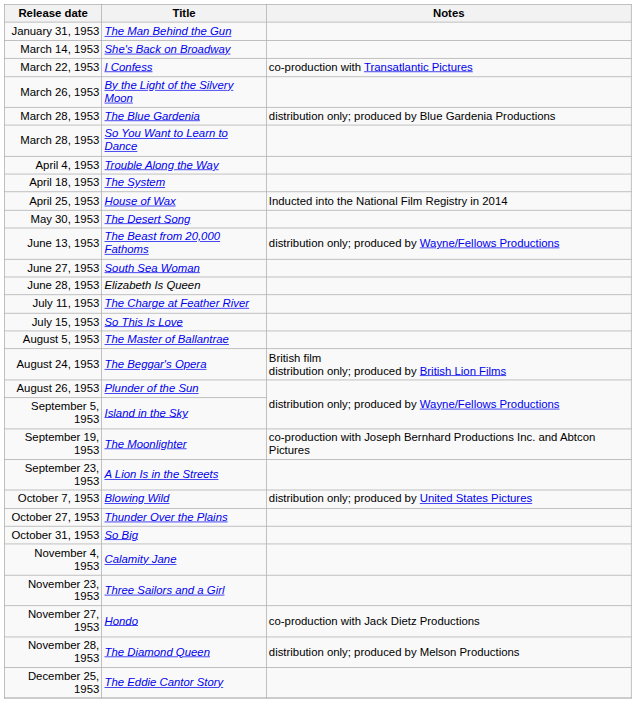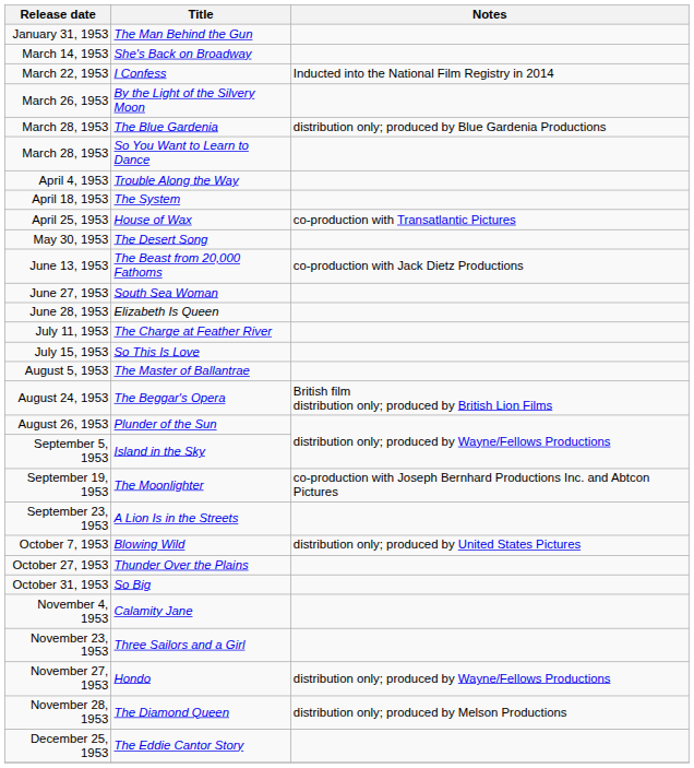I Confess | Notes: co-production with Transatlantic Pictures -> Inducted into the National Film Registry in 2014
House of Wax | Notes: Inducted into the National Film Registry in 2014 -> co-production with Transatlantic Pictures
The Beast from 20,000 Fathoms | Notes: distribution only; produced by Wayne/Fellows Productions -> co-production with Jack Dietz Productions
Hondo | Notes: co-production with Jack Dietz Productions -> distribution only; produced by Wayne/Fellows Productions
